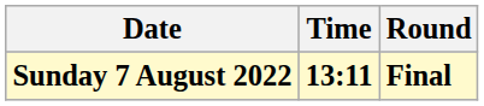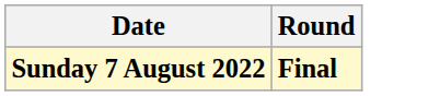- column: Time | 13:11
